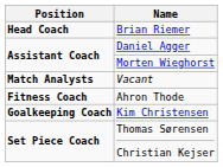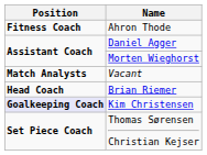rows swapped: Brian Riemer <-> Ahron Thode
Kim Christensen | Position: no background -> lavender background
